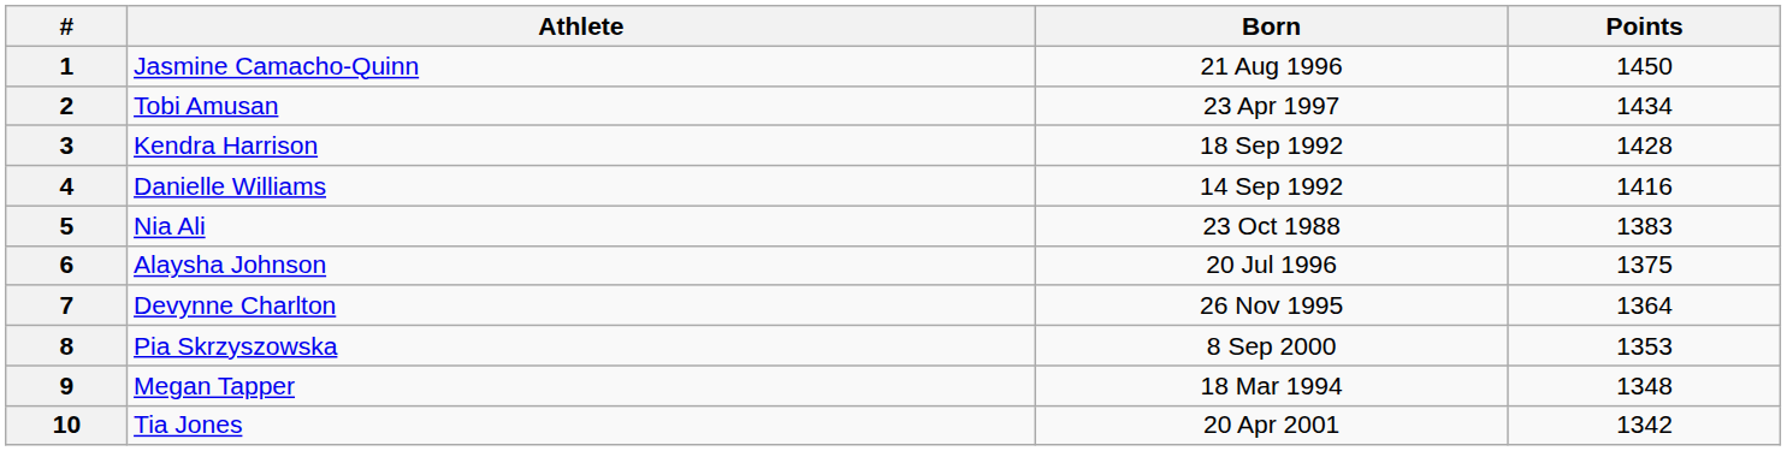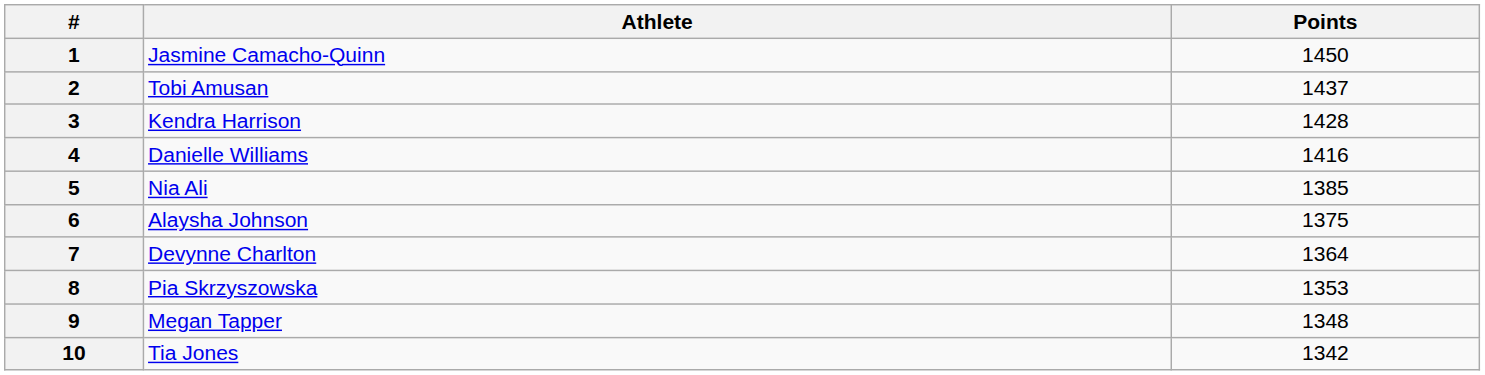- column: Born | 21 Aug 1996 | 23 Apr 1997 | 18 Sep 1992 | 14 Sep 1992 | 23 Oct 1988 | 20 Jul 1996 | 26 Nov 1995 | 8 Sep 2000 | 18 Mar 1994 | 20 Apr 2001
2 | Points: 1434 -> 1437
5 | Points: 1383 -> 1385
